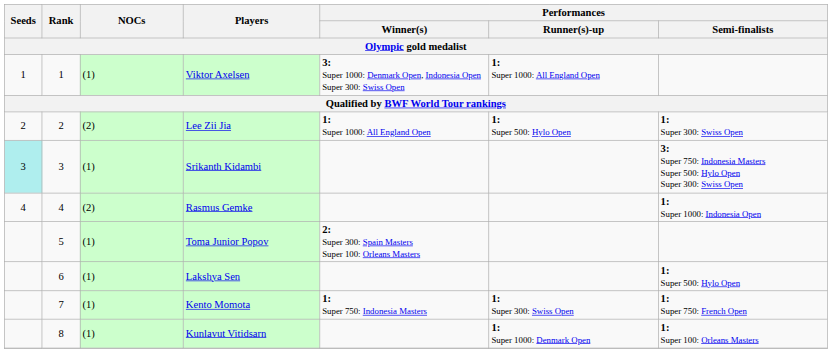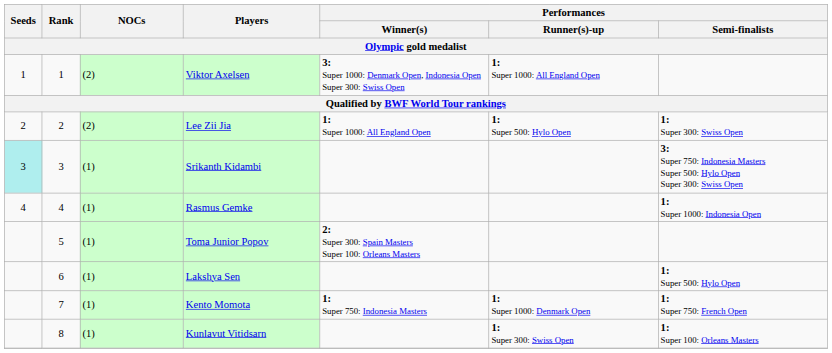Viktor Axelsen | NOCs: (1) -> (2)
Rasmus Gemke | NOCs: (2) -> (1)
Kento Momota | Performances / Runner(s)-up: 1: Super 300: Swiss Open -> 1: Super 1000: Denmark Open
Kunlavut Vitidsarn | Performances / Runner(s)-up: 1: Super 1000: Denmark Open -> 1: Super 300: Swiss Open
